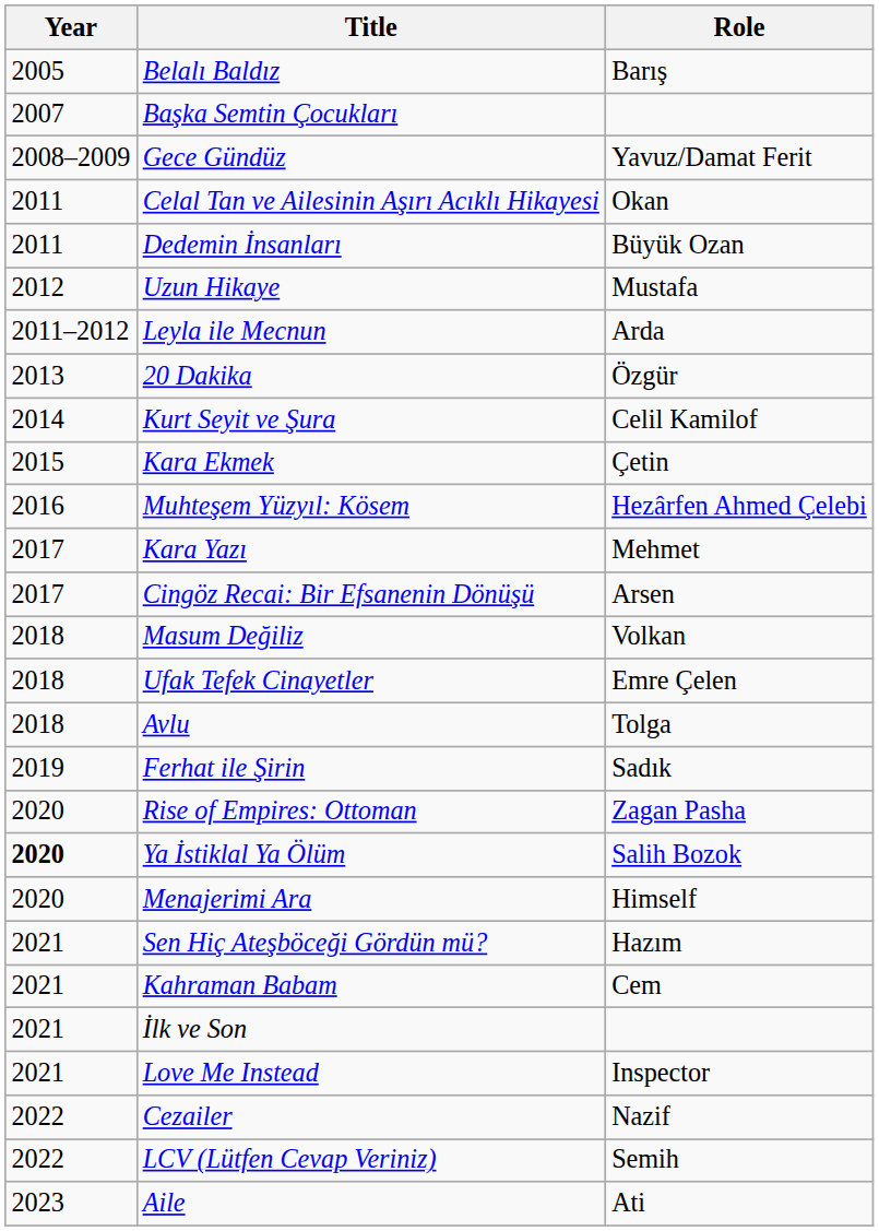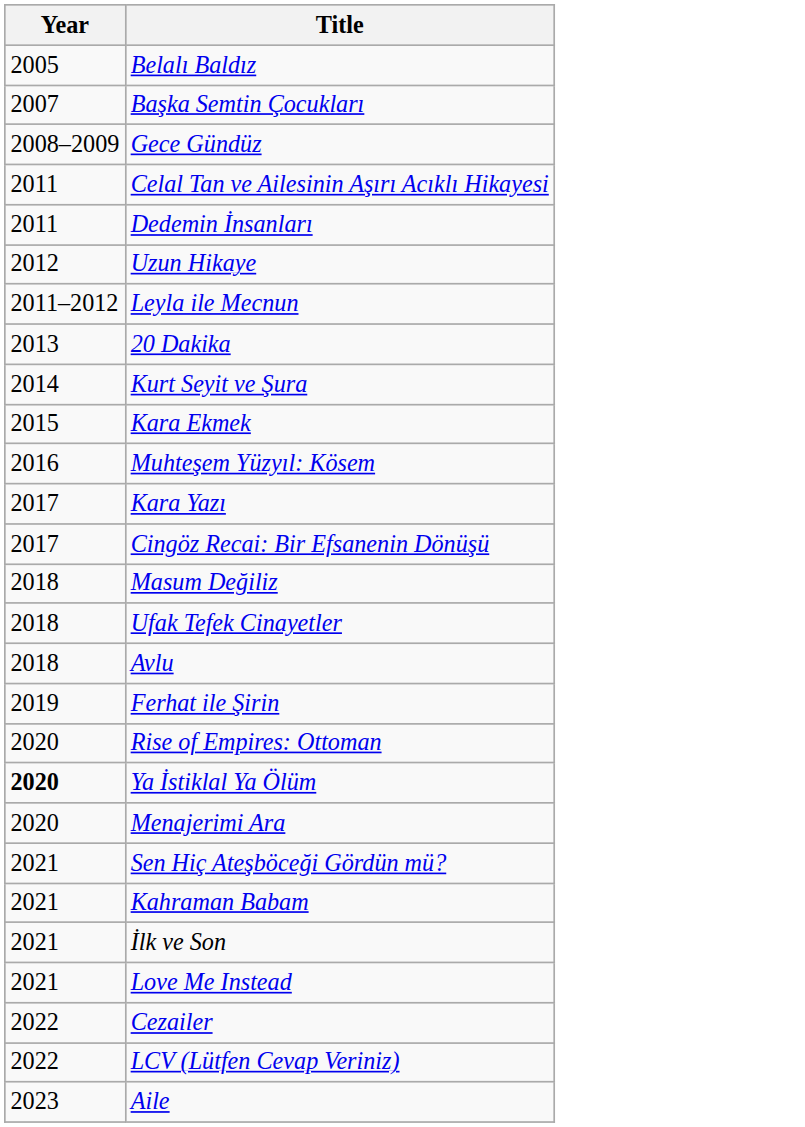- column: Role | Barış | Yavuz/Damat Ferit | Okan | Büyük Ozan | Mustafa | Arda | Özgür | Celil Kamilof | Çetin | Hezârfen Ahmed Çelebi | Mehmet | Arsen | Volkan | Emre Çelen | Tolga | Sadık | Zagan Pasha | Salih Bozok | Himself | Hazım | Cem | Inspector | Nazif | Semih | Ati
